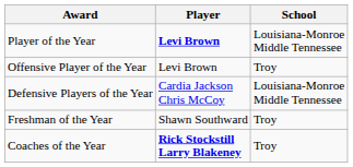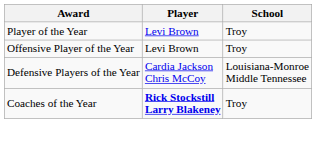Player of the Year | Player: bold -> normal
Player of the Year | School: Louisiana-Monroe Middle Tennessee -> Troy
- row: Freshman of the Year | Shawn Southward | Troy
